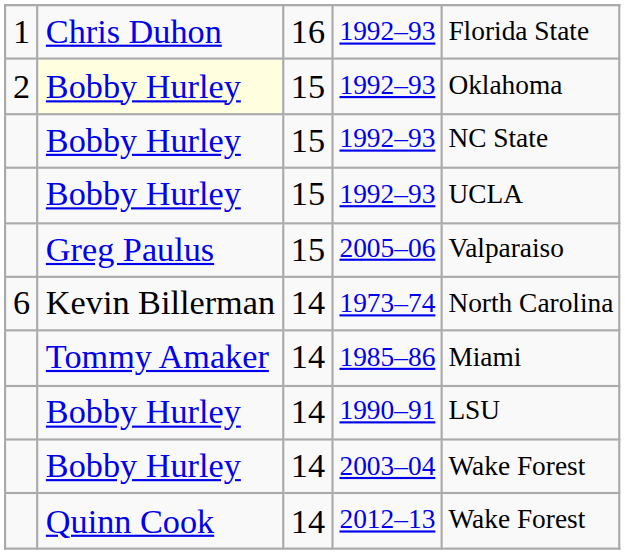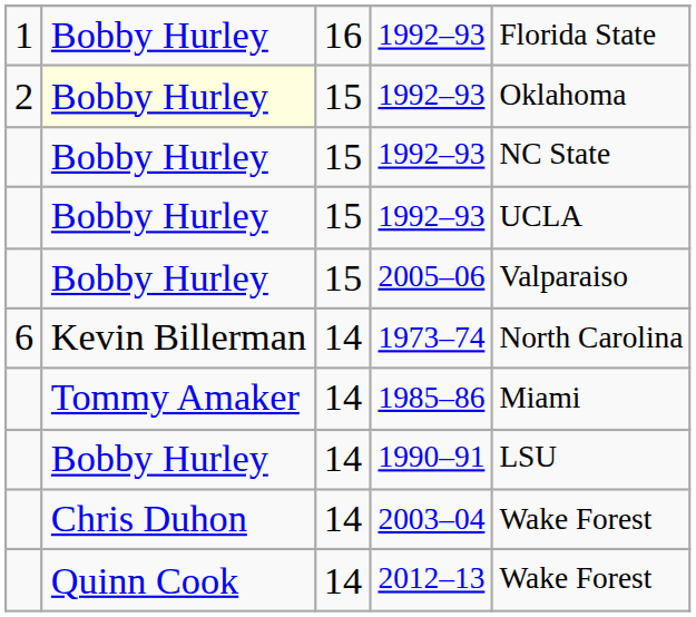1 / 1992–93 | column 2: Chris Duhon -> Bobby Hurley
2005–06 | column 2: Greg Paulus -> Bobby Hurley
2003–04 | column 2: Bobby Hurley -> Chris Duhon
